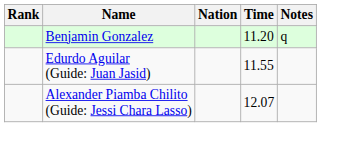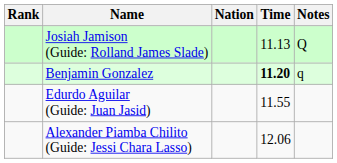+ row: Josiah Jamison (Guide: Rolland James Slade) | 11.13 | Q
Benjamin Gonzalez | Time: normal -> bold
Alexander Piamba Chilito (Guide: Jessi Chara Lasso) | Time: 12.07 -> 12.06
